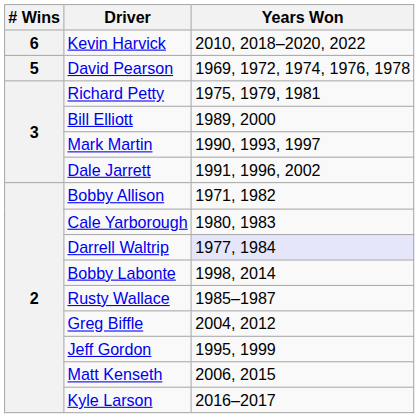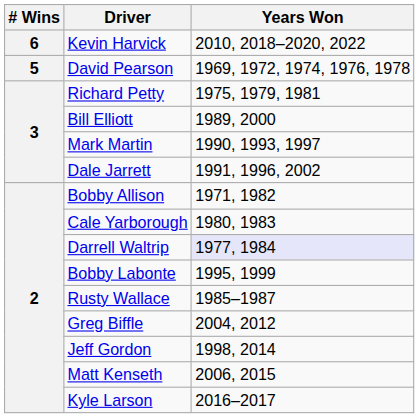Bobby Labonte | Years Won: 1998, 2014 -> 1995, 1999
Jeff Gordon | Years Won: 1995, 1999 -> 1998, 2014
